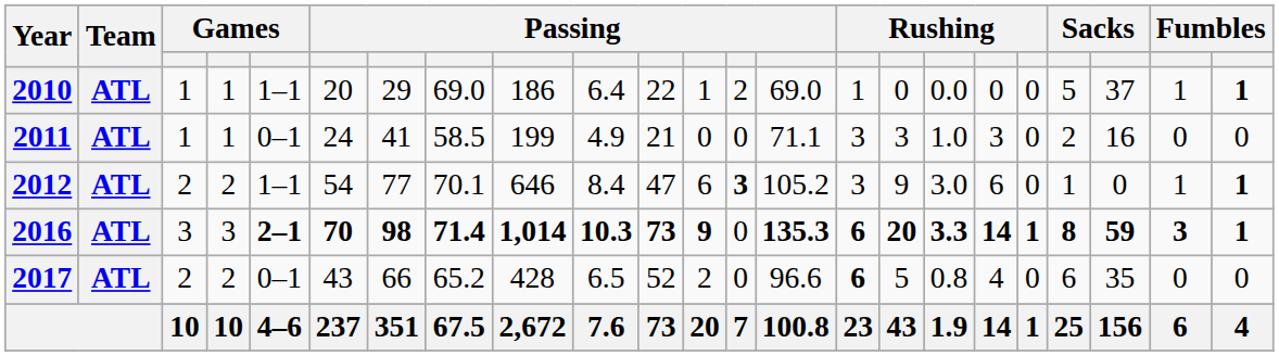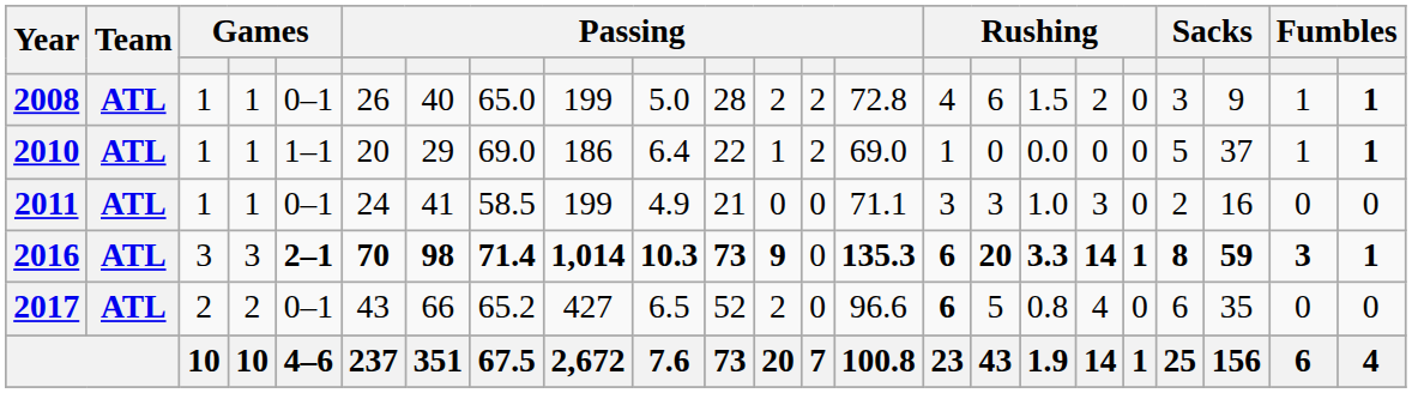+ row: 2008 | ATL | 1 | 1 | 0–1 | 26 | 40 | 65.0 | 199 | 5.0 | 28 | 2 | 2 | 72.8 | 4 | 6 | 1.5 | 2 | 0 | 3 | 9 | 1 | 1
- row: 2012 | ATL | 2 | 2 | 1–1 | 54 | 77 | 70.1 | 646 | 8.4 | 47 | 6 | 3 | 105.2 | 3 | 9 | 3.0 | 6 | 0 | 1 | 0 | 1 | 1
2017 | column 9: 428 -> 427
